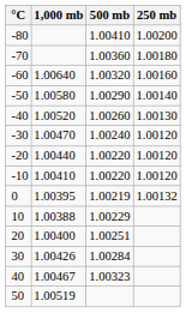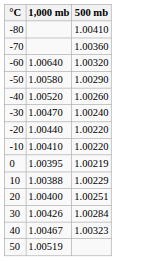- column: 250 mb | 1.00200 | 1.00180 | 1.00160 | 1.00140 | 1.00130 | 1.00120 | 1.00120 | 1.00120 | 1.00132
